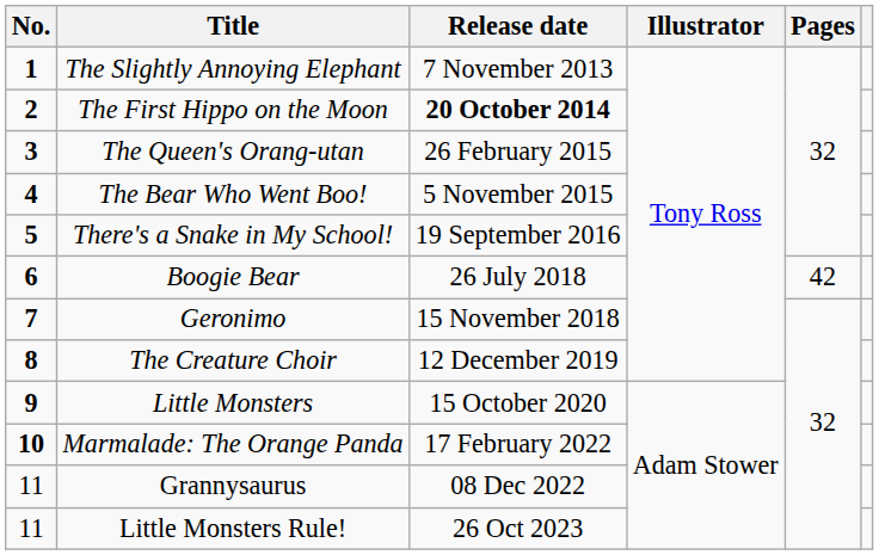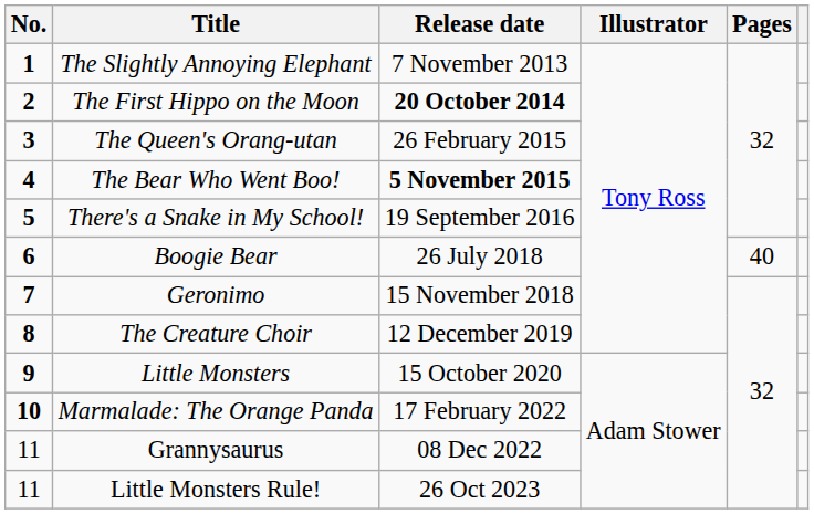The Bear Who Went Boo! | Release date: normal -> bold
Boogie Bear | Pages: 42 -> 40
